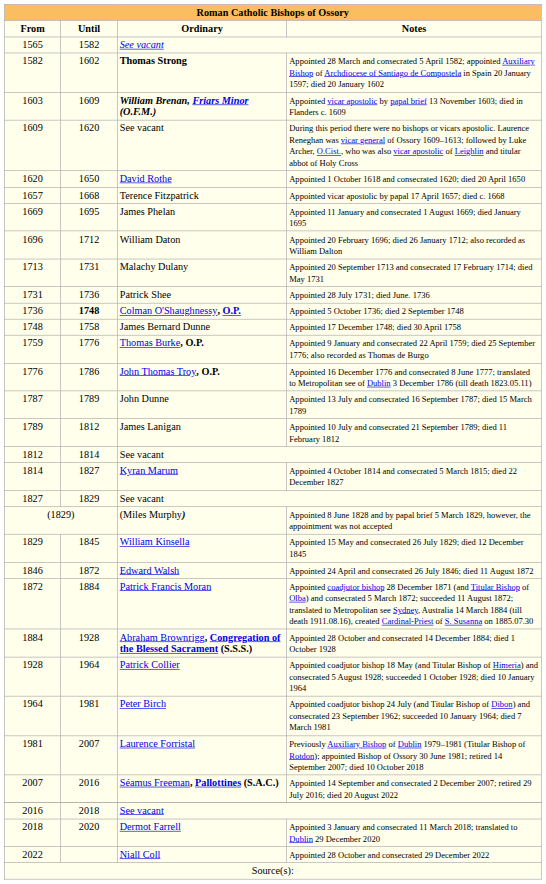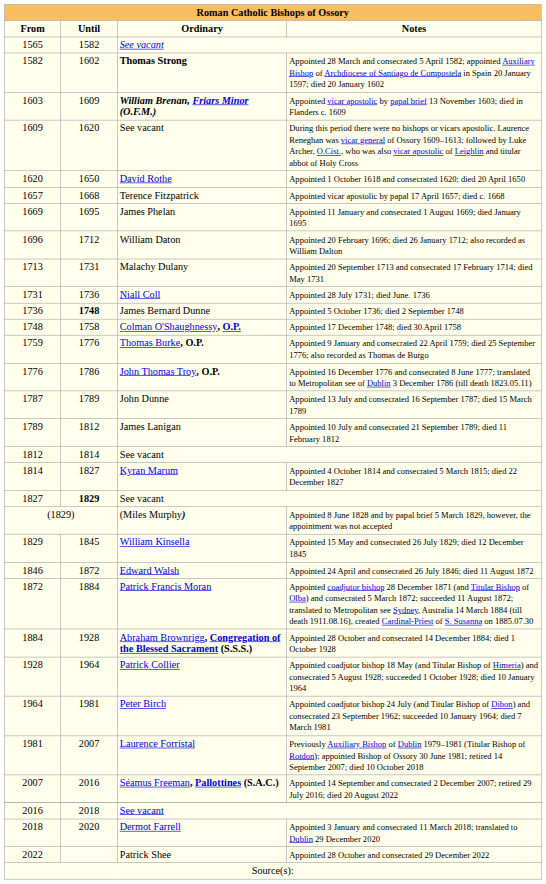Appointed 28 July 1731; died June. 1736 | Ordinary: Patrick Shee -> Niall Coll
Appointed 5 October 1736; died 2 September 1748 | Ordinary: Colman O'Shaughnessy, O.P. -> James Bernard Dunne
Appointed 17 December 1748; died 30 April 1758 | Ordinary: James Bernard Dunne -> Colman O'Shaughnessy, O.P.
1827 / See vacant | Until: normal -> bold
Appointed 28 October and consecrated 29 December 2022 | Ordinary: Niall Coll -> Patrick Shee
